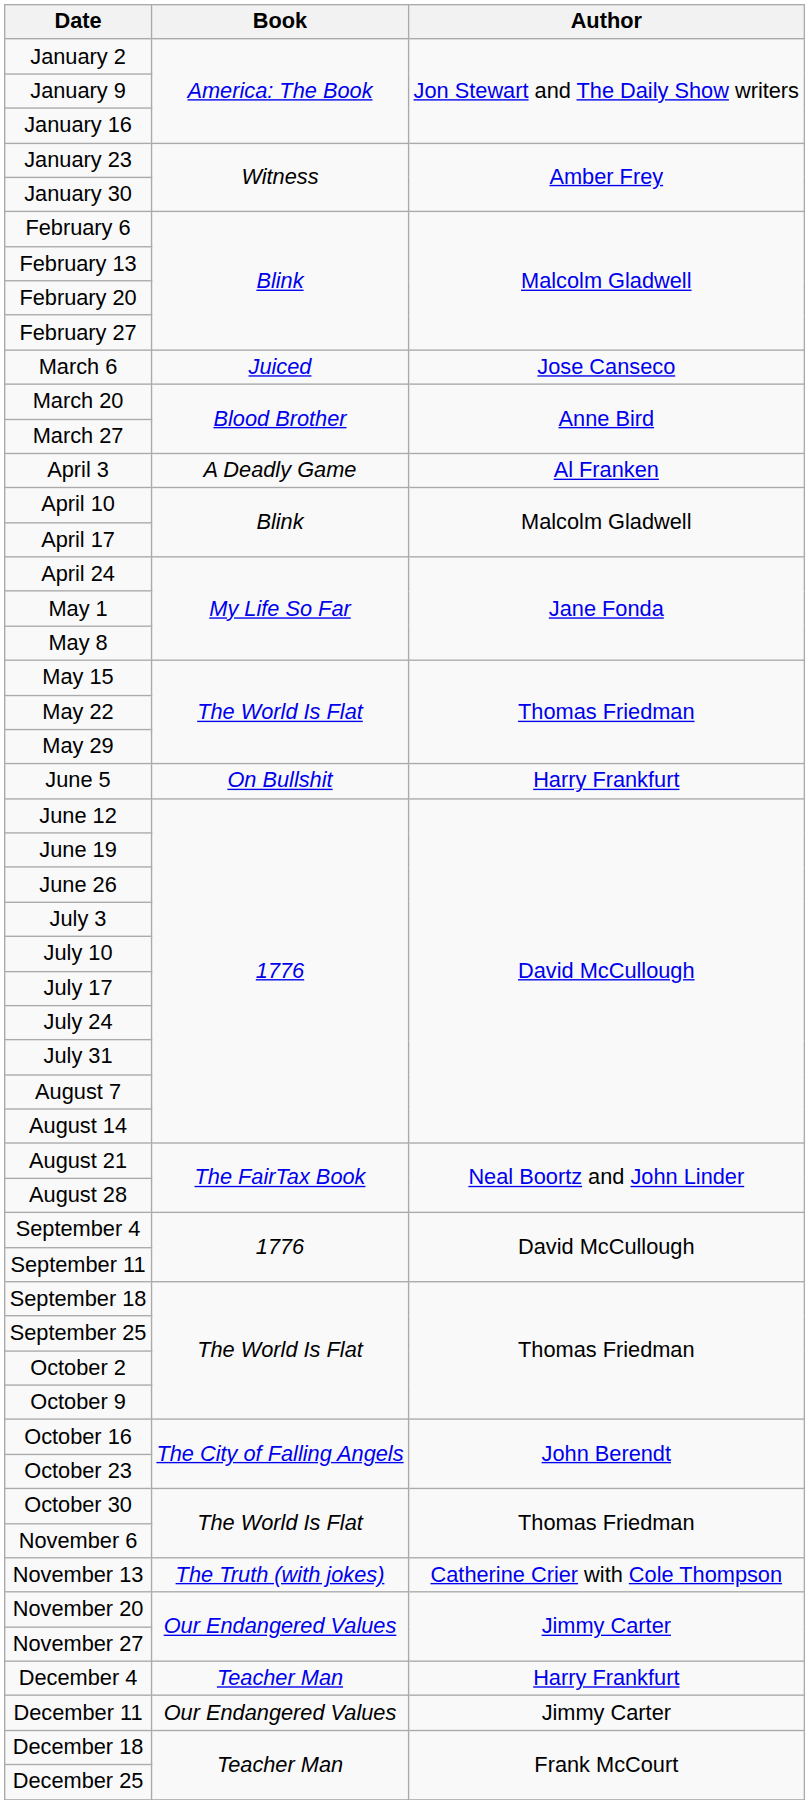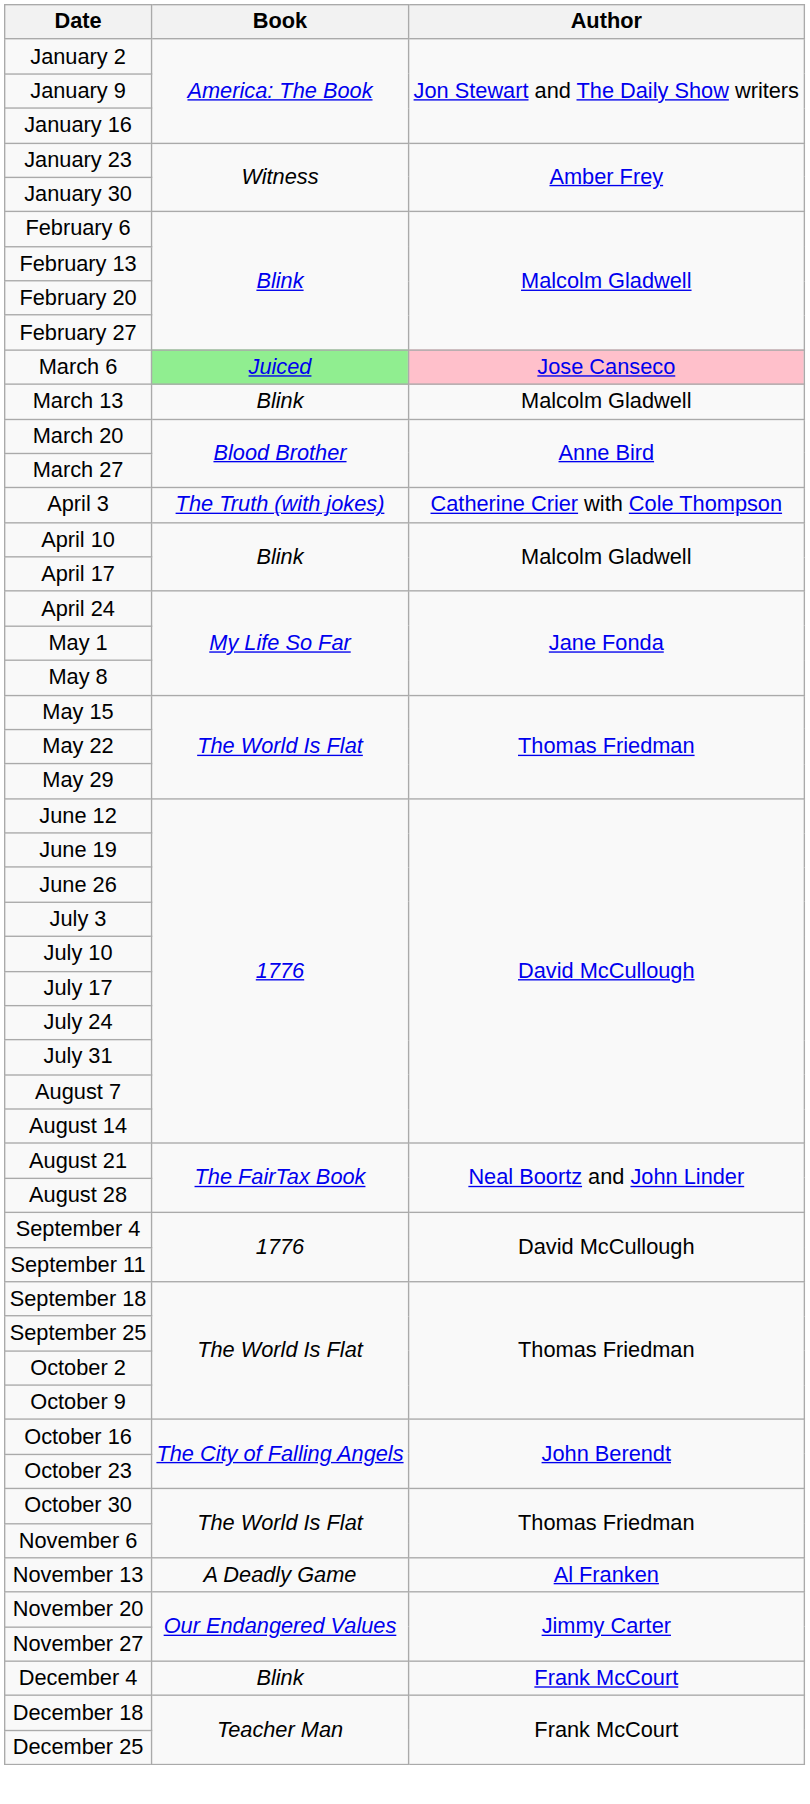March 6 | Book: no background -> lightgreen background
March 6 | Author: no background -> pink background
+ row: March 13 | Blink | Malcolm Gladwell
April 3 | Book: A Deadly Game -> The Truth (with jokes)
April 3 | Author: Al Franken -> Catherine Crier with Cole Thompson
- row: June 5 | On Bullshit | Harry Frankfurt
November 13 | Book: The Truth (with jokes) -> A Deadly Game
November 13 | Author: Catherine Crier with Cole Thompson -> Al Franken
December 4 | Book: Teacher Man -> Blink
December 4 | Author: Harry Frankfurt -> Frank McCourt
- row: December 11 | Our Endangered Values | Jimmy Carter
